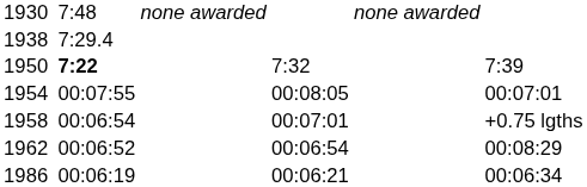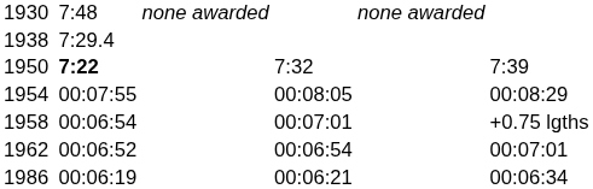1954 | column 7: 00:07:01 -> 00:08:29
1962 | column 7: 00:08:29 -> 00:07:01
